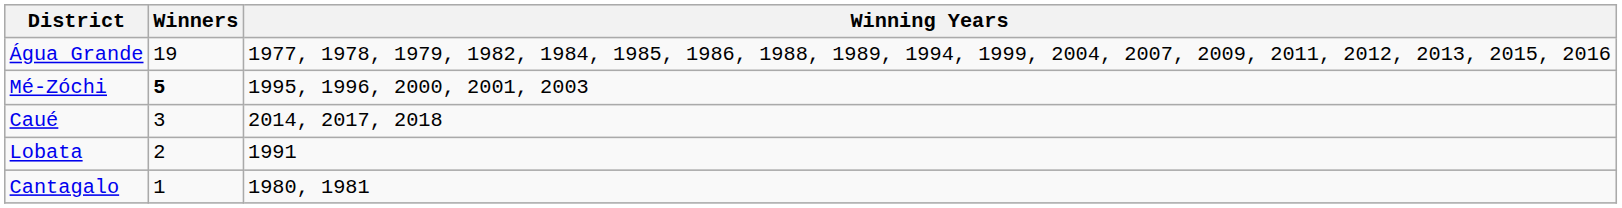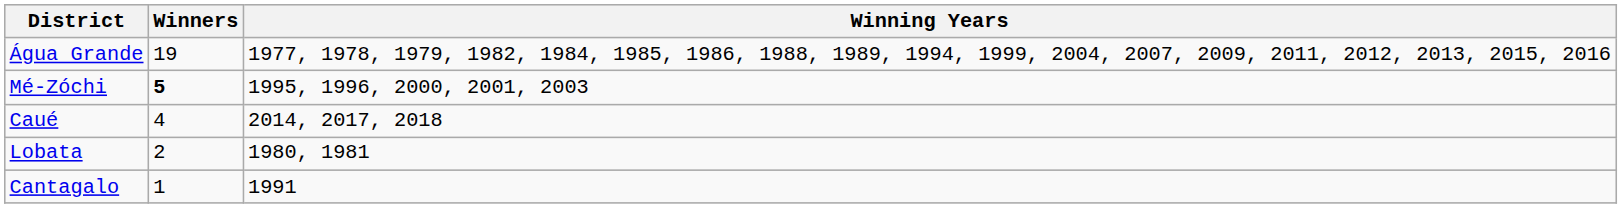Caué | Winners: 3 -> 4
Lobata | Winning Years: 1991 -> 1980, 1981
Cantagalo | Winning Years: 1980, 1981 -> 1991
